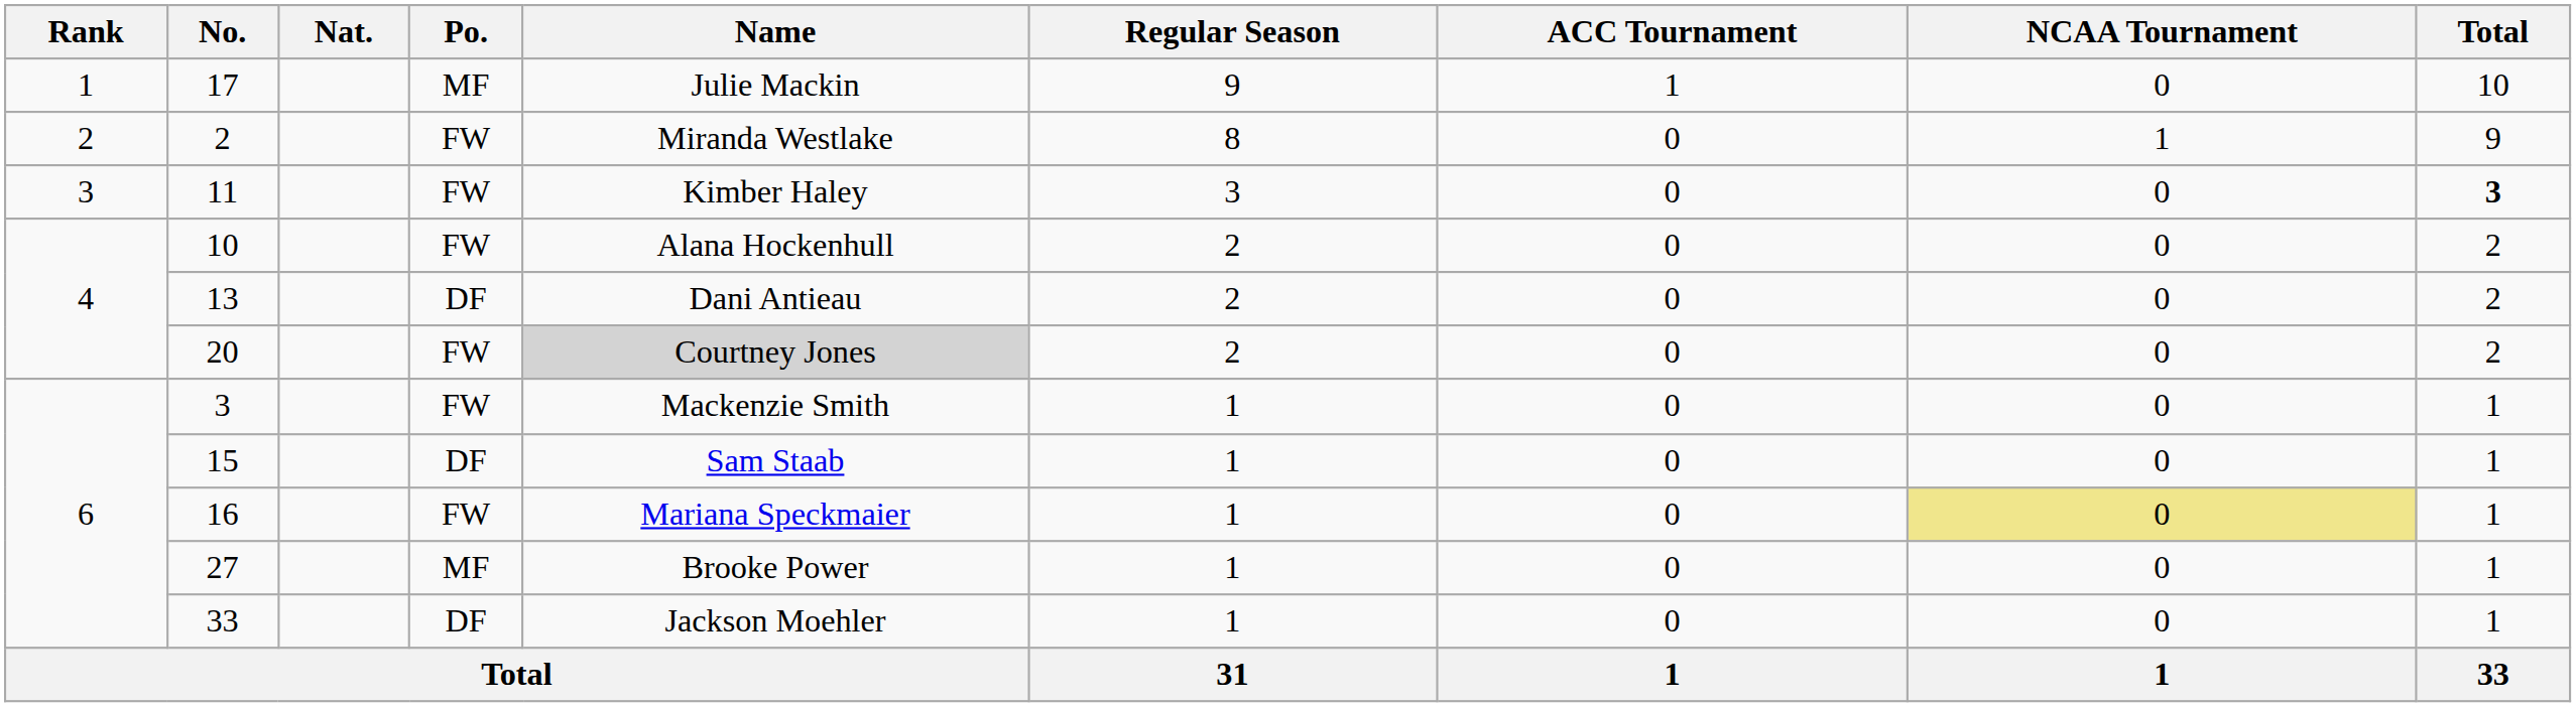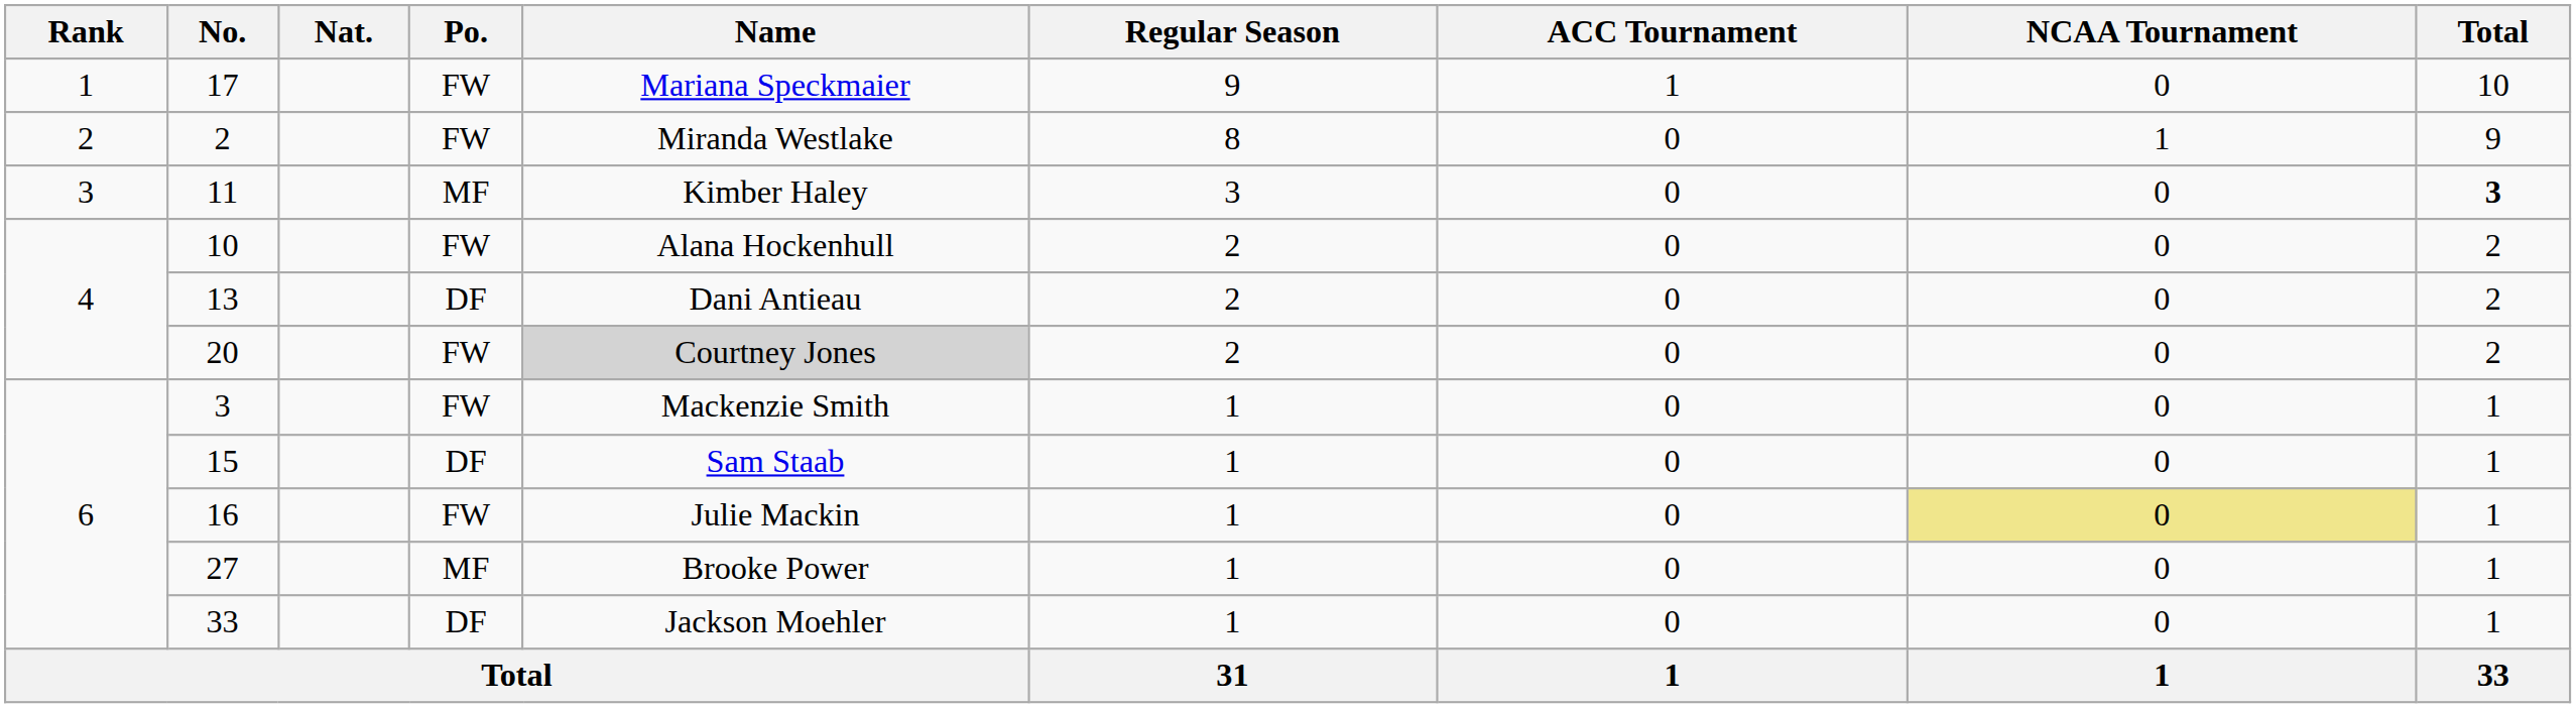17 | Po.: MF -> FW
17 | Name: Julie Mackin -> Mariana Speckmaier
11 | Po.: FW -> MF
16 | Name: Mariana Speckmaier -> Julie Mackin
